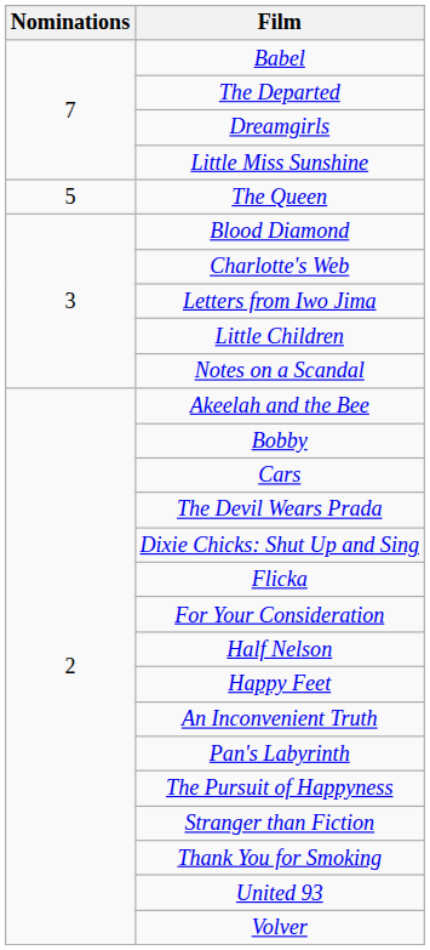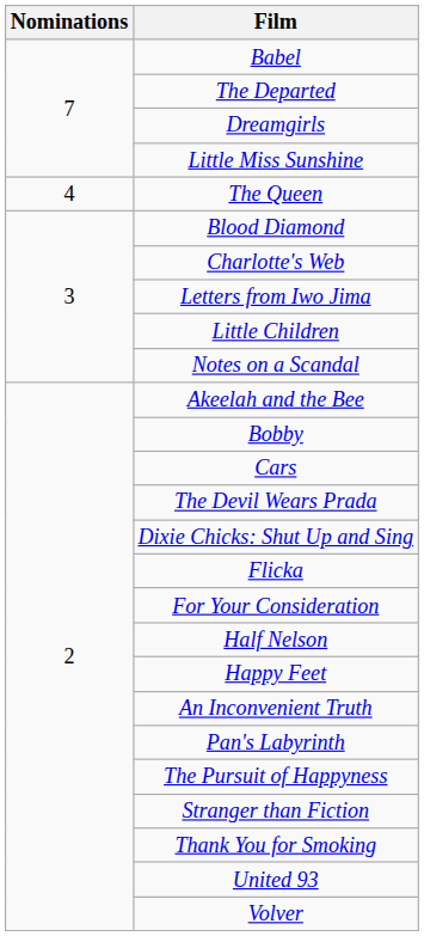The Queen | Nominations: 5 -> 4
